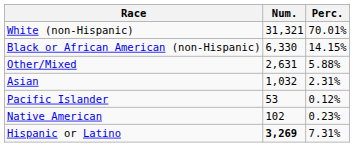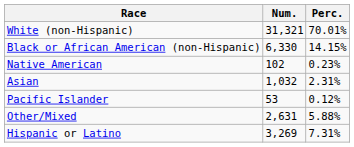rows swapped: Native American <-> Other/Mixed
Hispanic or Latino | Num.: bold -> normal
